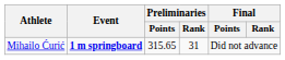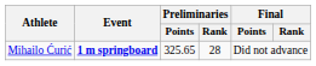Mihailo Ćurić | Preliminaries / Points: 315.65 -> 325.65
Mihailo Ćurić | Preliminaries / Rank: 31 -> 28
